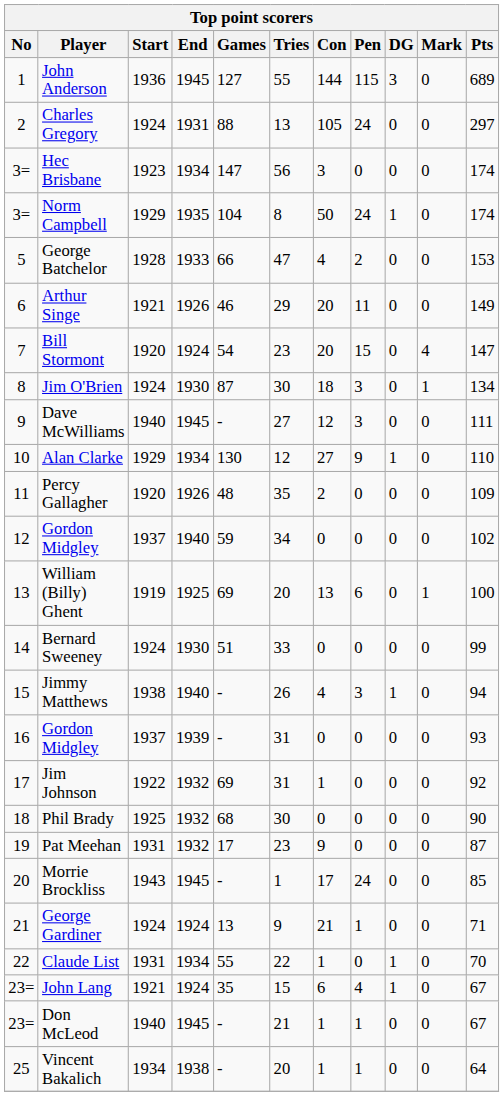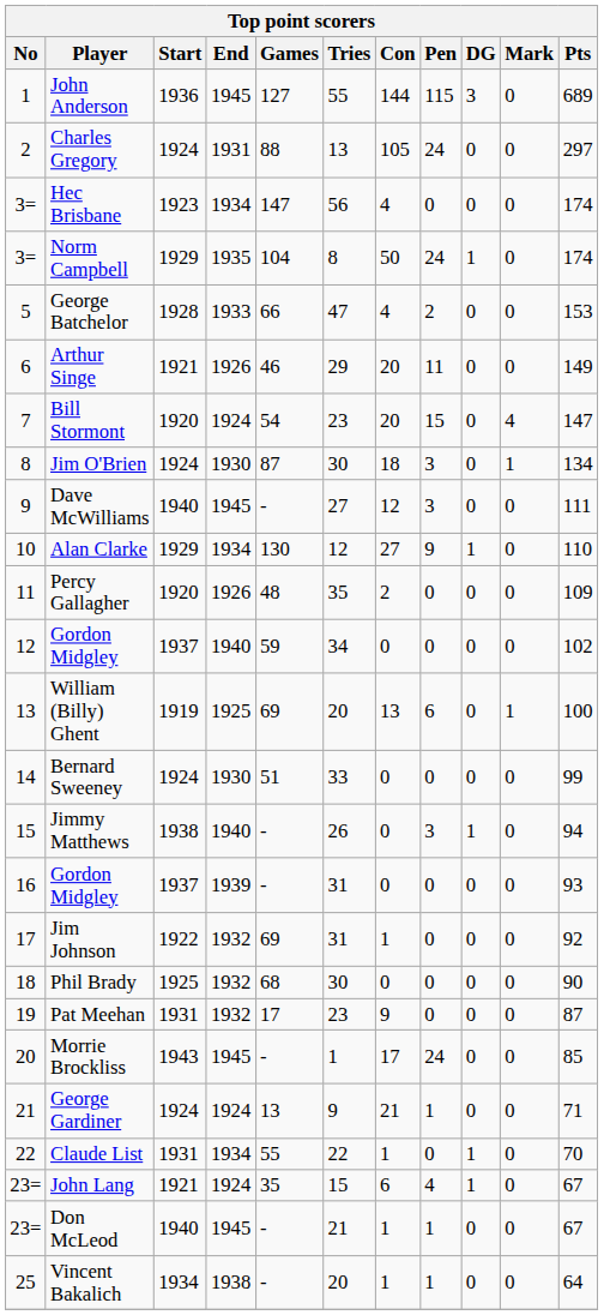Hec Brisbane | Con: 3 -> 4
Jimmy Matthews | Con: 4 -> 0
